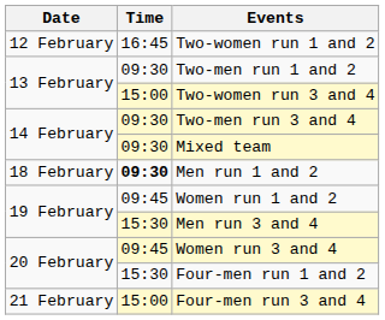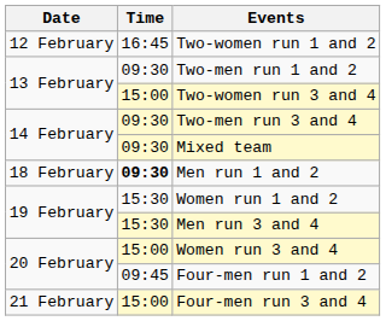Women run 1 and 2 | Time: 09:45 -> 15:30
Women run 3 and 4 | Time: 09:45 -> 15:00
Four-men run 1 and 2 | Time: 15:30 -> 09:45
